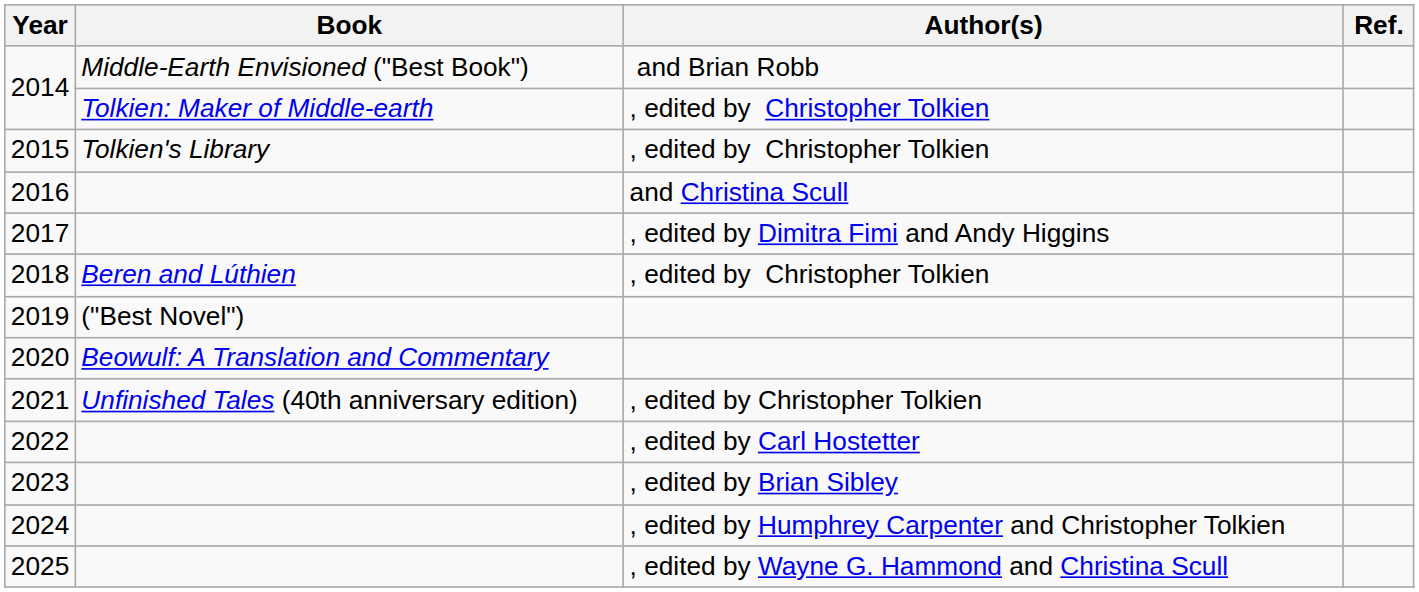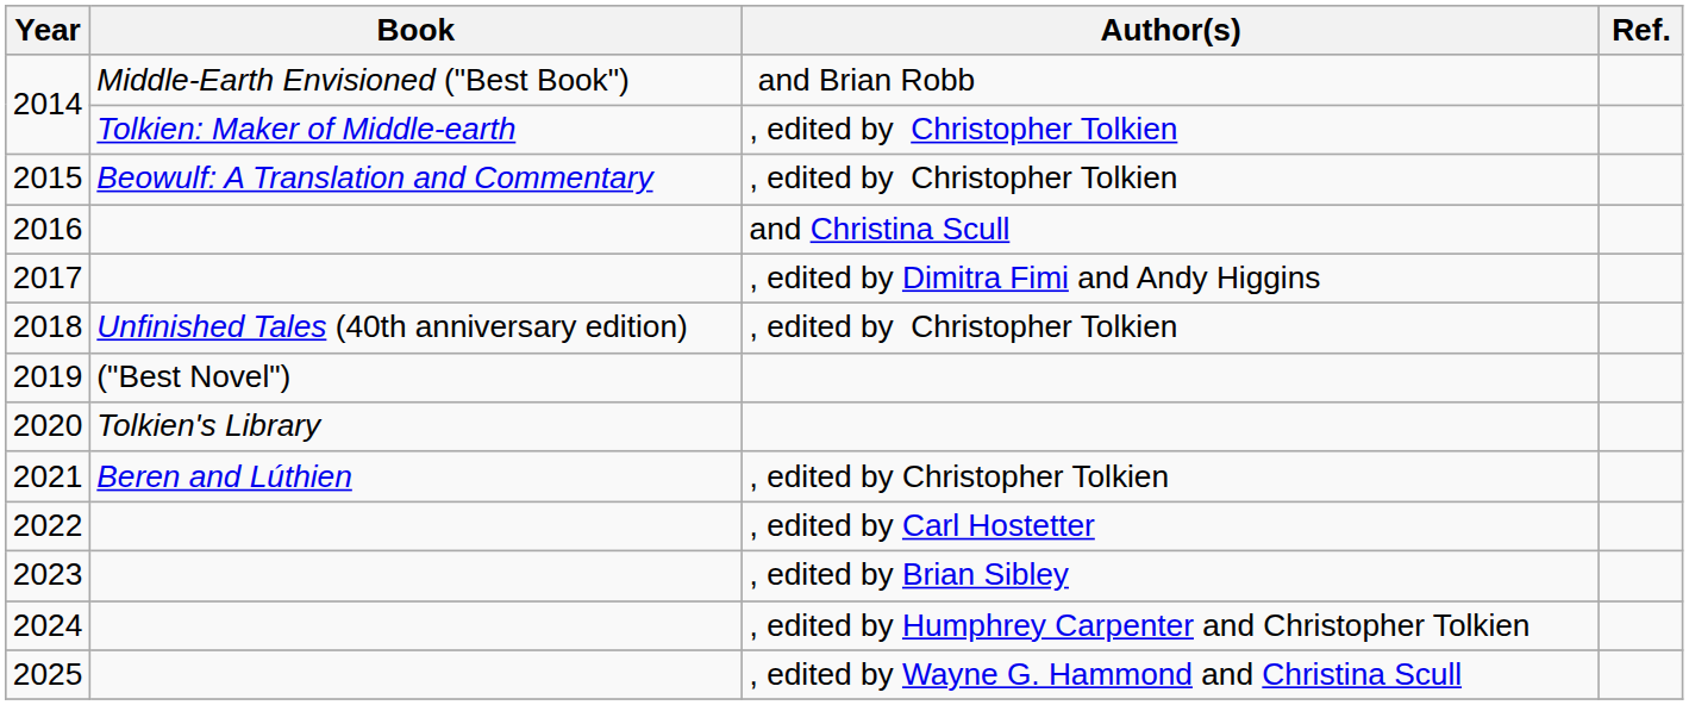2015 | Book: Tolkien's Library -> Beowulf: A Translation and Commentary
2018 | Book: Beren and Lúthien -> Unfinished Tales (40th anniversary edition)
2020 | Book: Beowulf: A Translation and Commentary -> Tolkien's Library
2021 | Book: Unfinished Tales (40th anniversary edition) -> Beren and Lúthien
